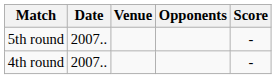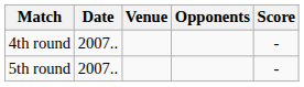rows swapped: 4th round <-> 5th round
